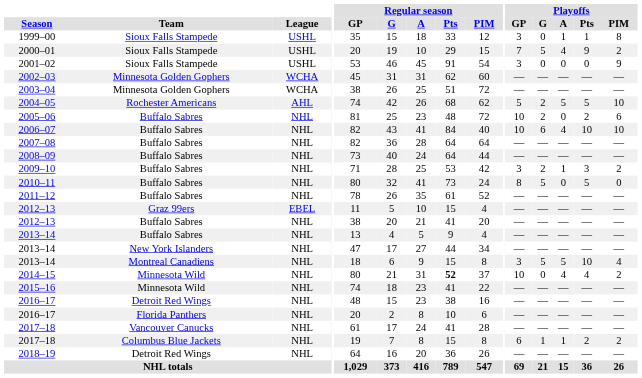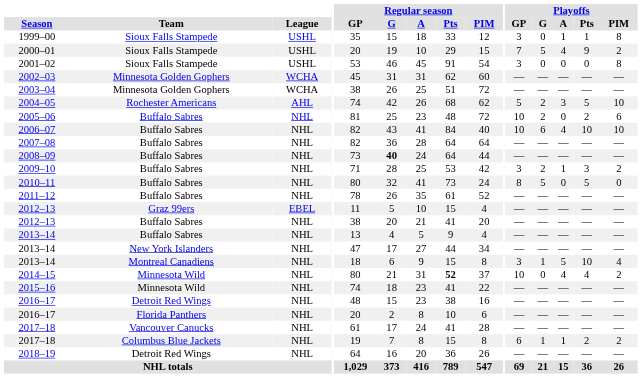2001–02 | Playoffs / PIM: 9 -> 8
2004–05 | Playoffs / A: 5 -> 3
2008–09 | Regular season / G: normal -> bold
2013–14 / Montreal Canadiens | Playoffs / G: 5 -> 1
